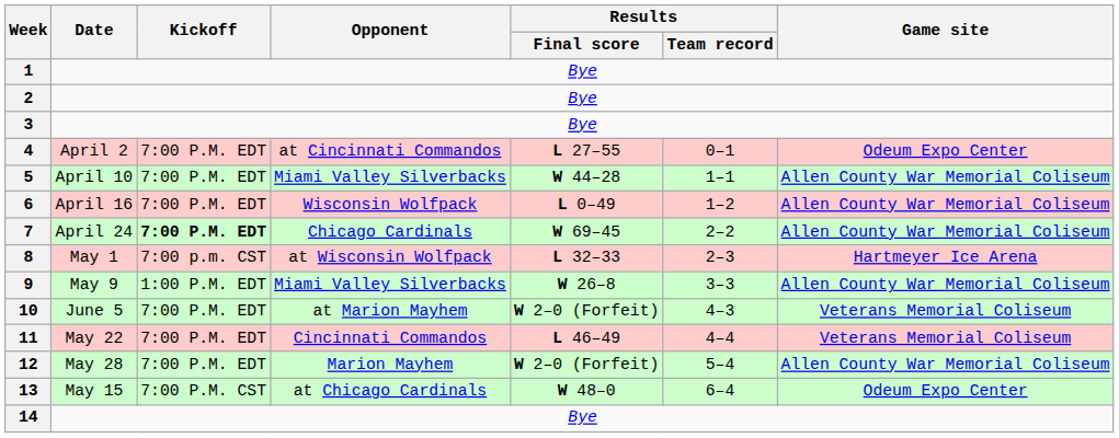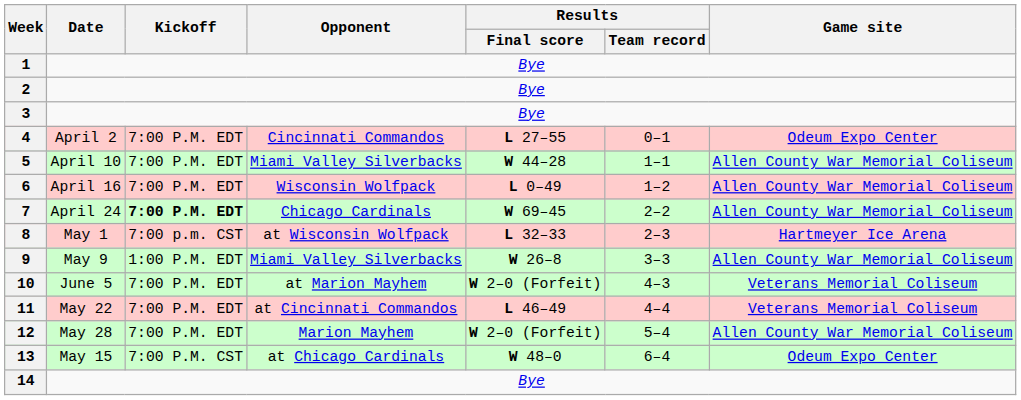4 | Opponent: at Cincinnati Commandos -> Cincinnati Commandos
11 | Opponent: Cincinnati Commandos -> at Cincinnati Commandos
